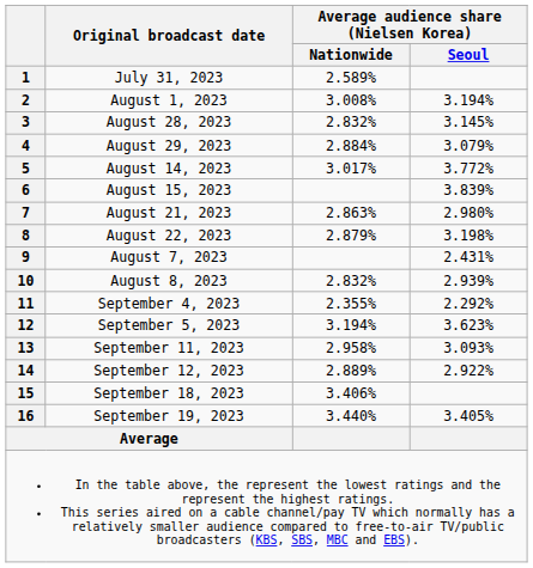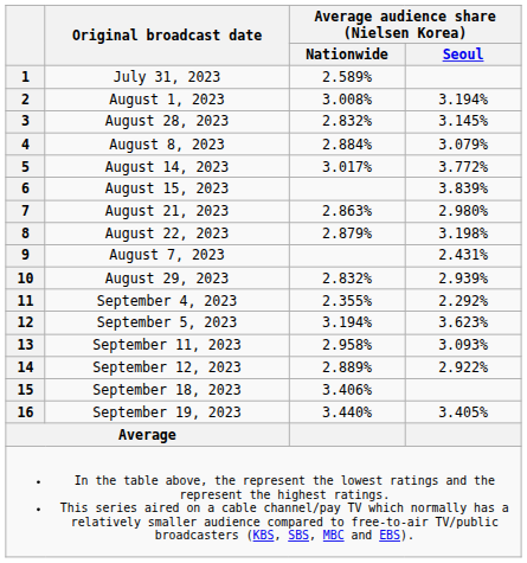4 | Original broadcast date: August 29, 2023 -> August 8, 2023
10 | Original broadcast date: August 8, 2023 -> August 29, 2023
